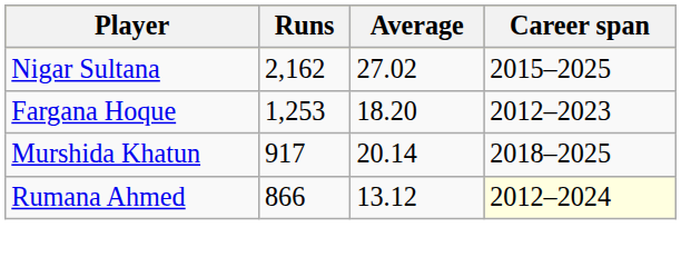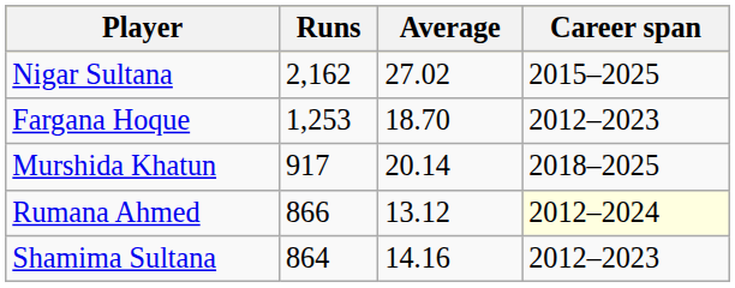Fargana Hoque | Average: 18.20 -> 18.70
+ row: Shamima Sultana | 864 | 14.16 | 2012–2023
